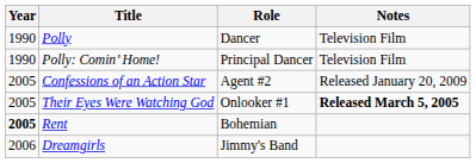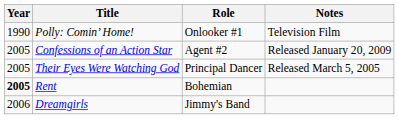- row: 1990 | Polly | Dancer | Television Film
Polly: Comin’ Home! | Role: Principal Dancer -> Onlooker #1
Their Eyes Were Watching God | Role: Onlooker #1 -> Principal Dancer
Their Eyes Were Watching God | Notes: bold -> normal
